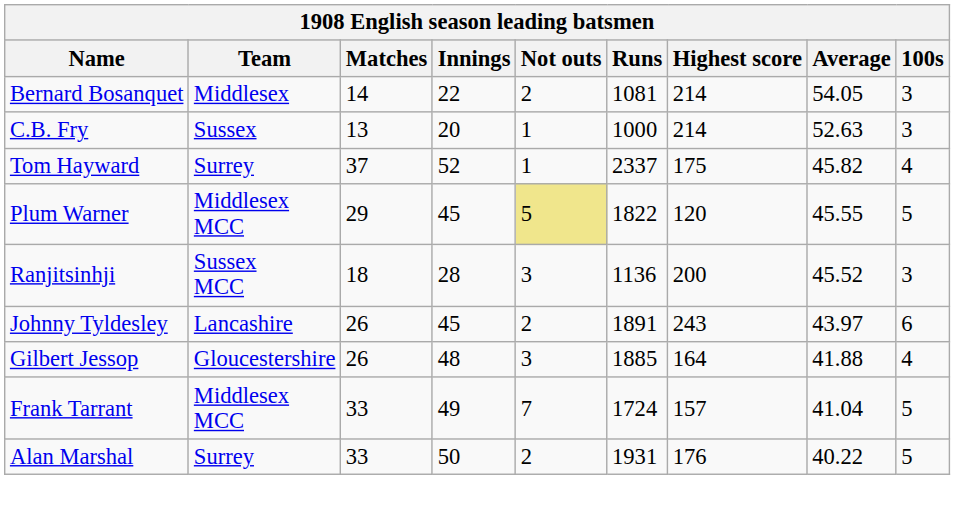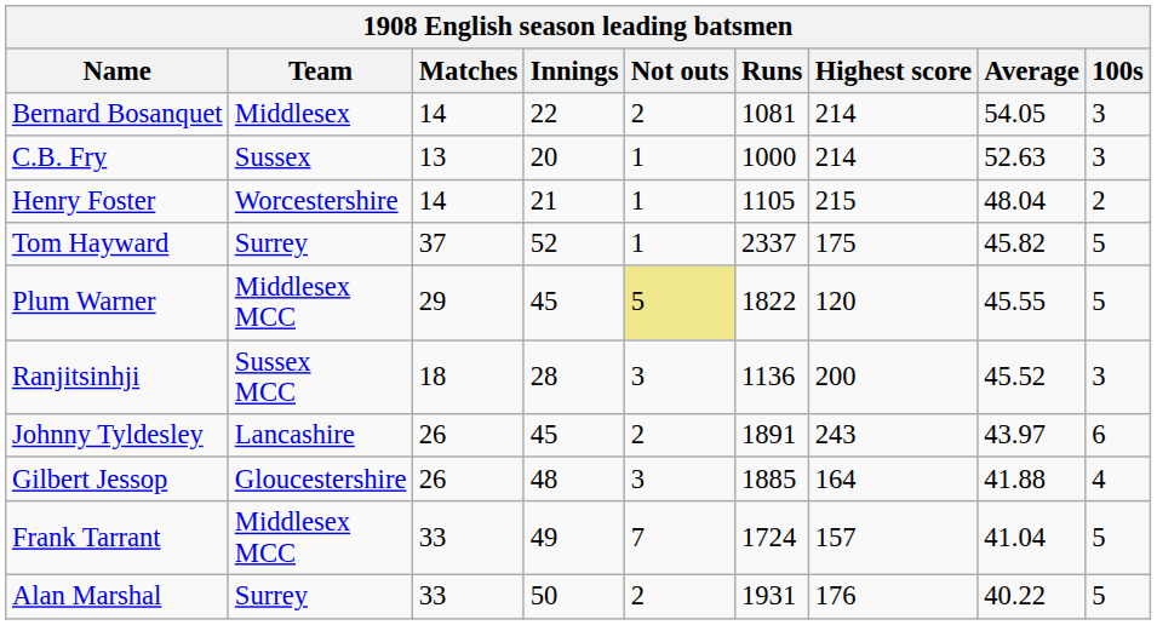+ row: Henry Foster | Worcestershire | 14 | 21 | 1 | 1105 | 215 | 48.04 | 2
Tom Hayward | 100s: 4 -> 5
